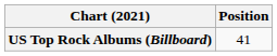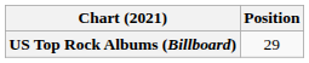US Top Rock Albums (Billboard) | Position: 41 -> 29
